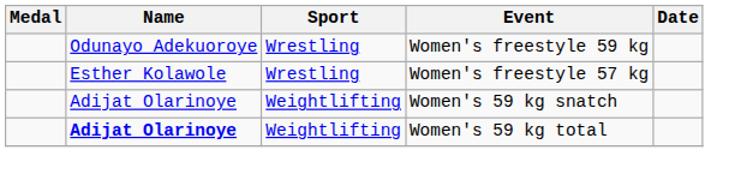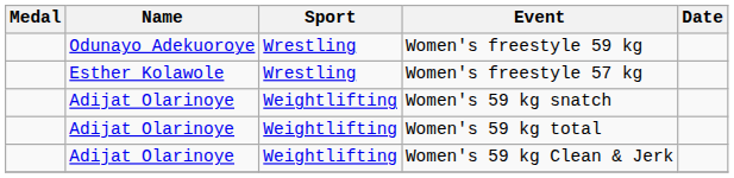Women's 59 kg total | Name: bold -> normal
+ row: Adijat Olarinoye | Weightlifting | Women's 59 kg Clean & Jerk
